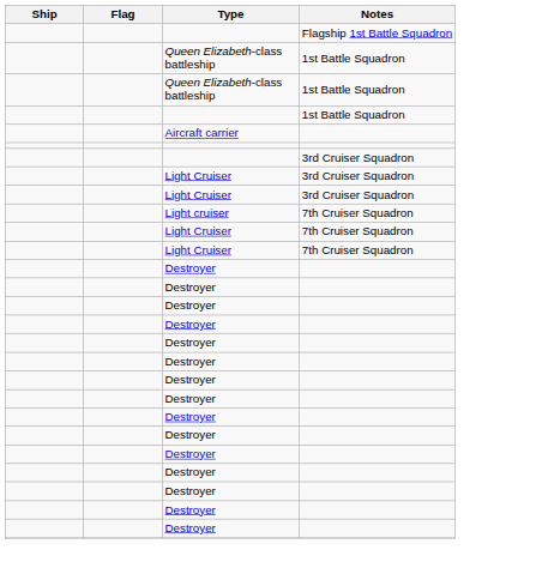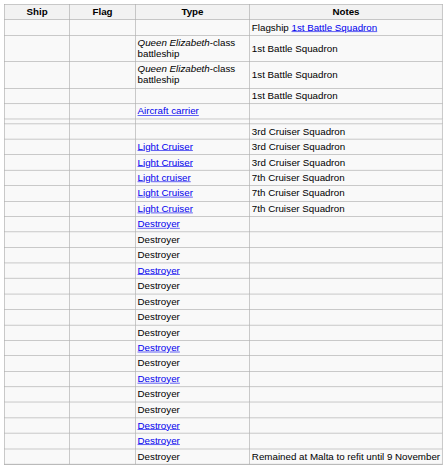+ row: Destroyer | Remained at Malta to refit until 9 November
